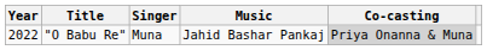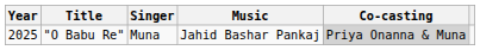"O Babu Re" | Year: 2022 -> 2025
